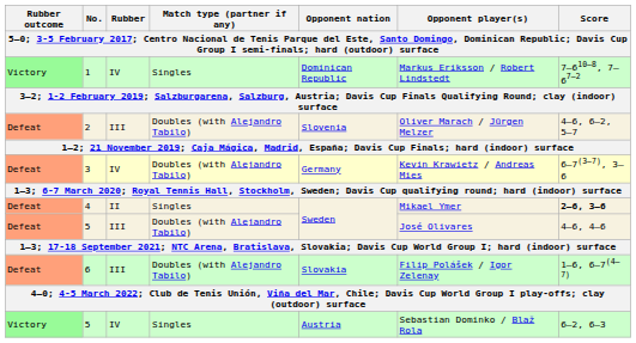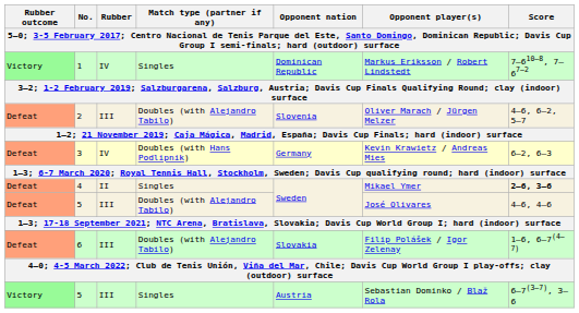3 | Match type (partner if any): Doubles (with Alejandro Tabilo) -> Doubles (with Hans Podlipnik)
3 | Score: 6–7(3–7), 3–6 -> 6–2, 6–3
Victory / 5 | Rubber: IV -> III
Victory / 5 | Score: 6–2, 6–3 -> 6–7(3–7), 3–6
